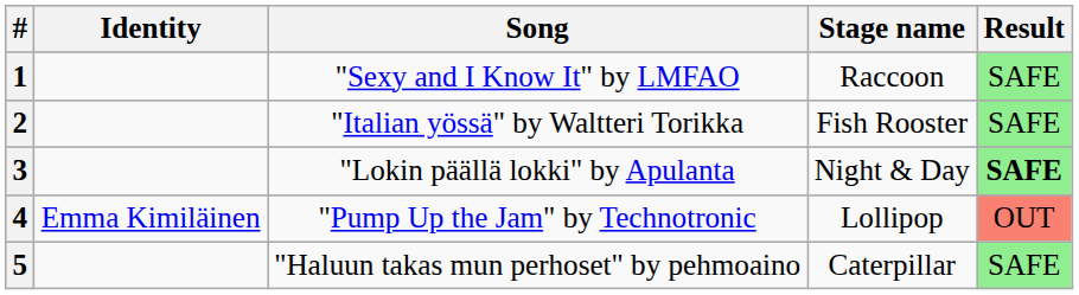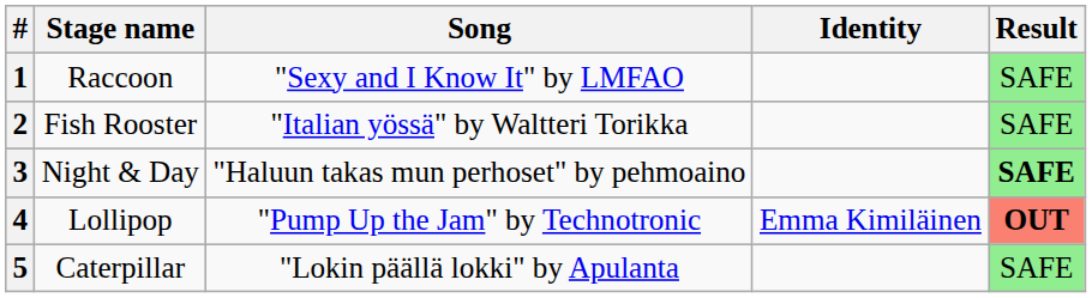columns swapped: Stage name <-> Identity
3 | Song: "Lokin päällä lokki" by Apulanta -> "Haluun takas mun perhoset" by pehmoaino
4 | Result: normal -> bold
5 | Song: "Haluun takas mun perhoset" by pehmoaino -> "Lokin päällä lokki" by Apulanta
